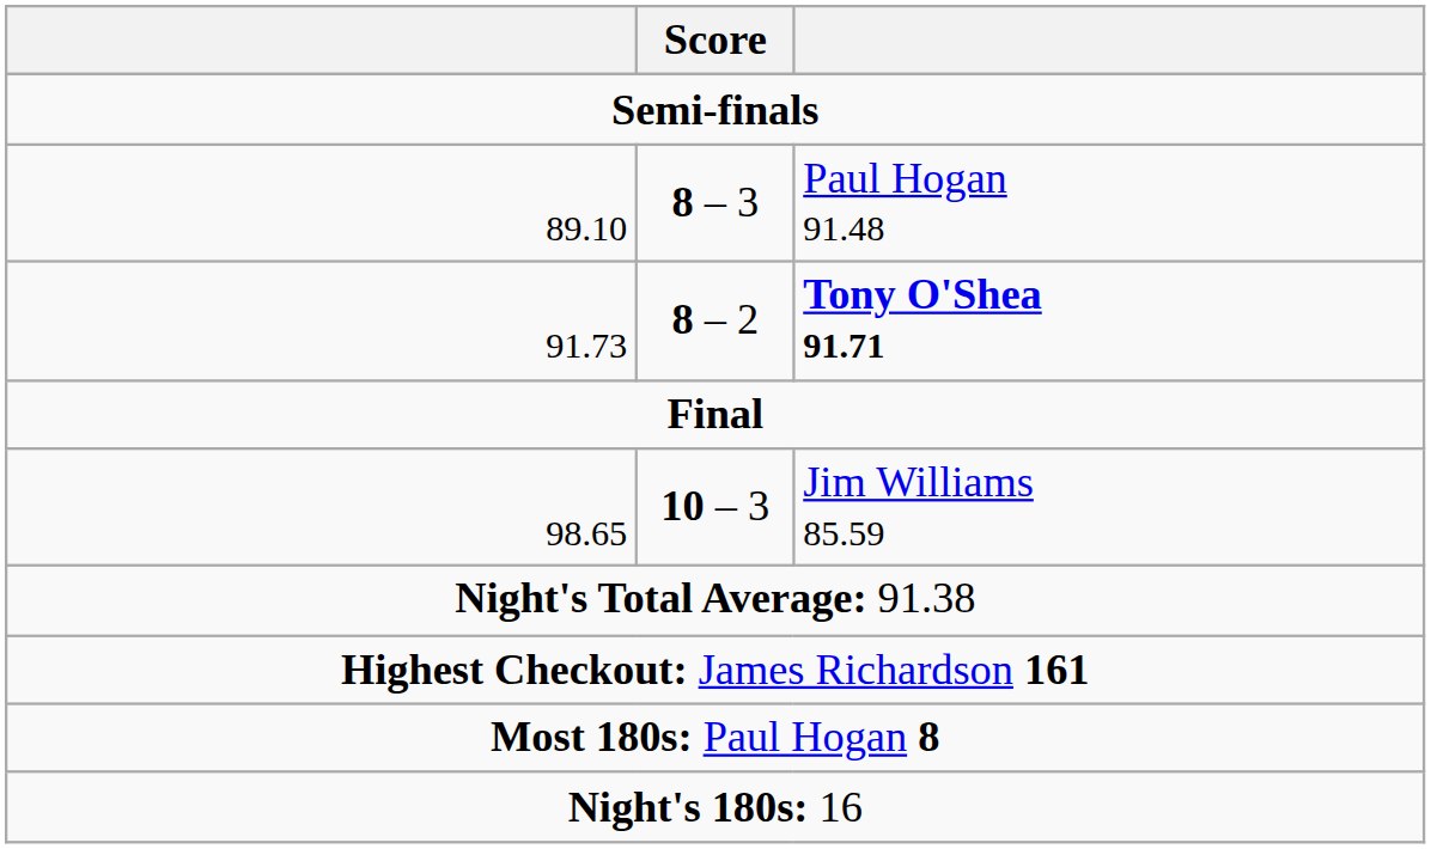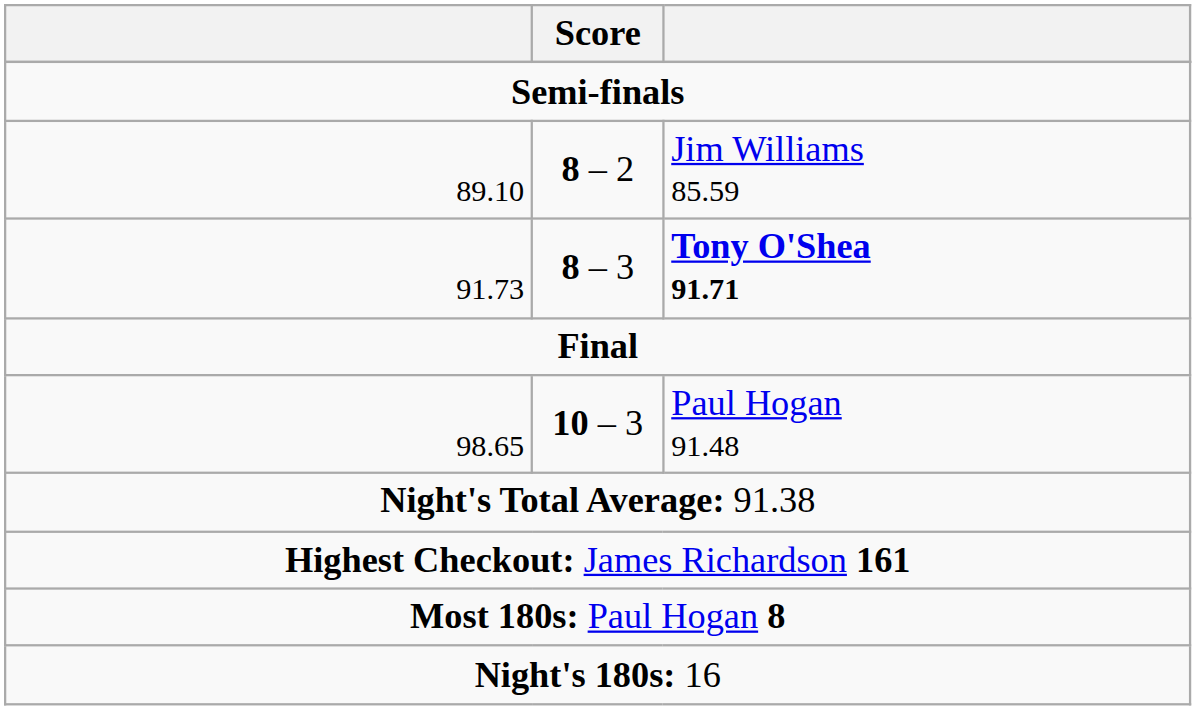89.10 | Score: 8 – 3 -> 8 – 2
89.10 | column 3: Paul Hogan 91.48 -> Jim Williams 85.59
91.73 | Score: 8 – 2 -> 8 – 3
98.65 | column 3: Jim Williams 85.59 -> Paul Hogan 91.48
